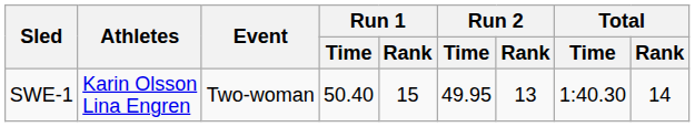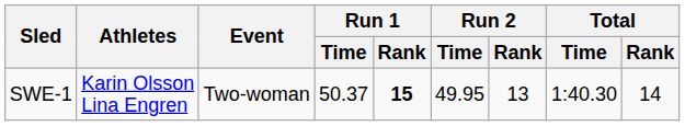SWE-1 | Run 1 / Time: 50.40 -> 50.37
SWE-1 | Run 1 / Rank: normal -> bold
